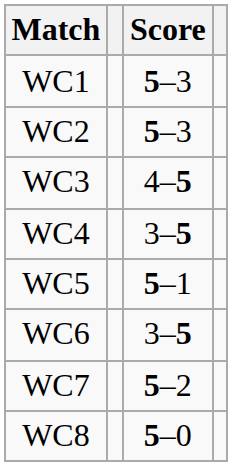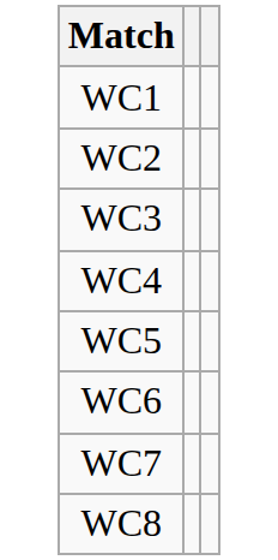- column: Score | 5–3 | 5–3 | 4–5 | 3–5 | 5–1 | 3–5 | 5–2 | 5–0
